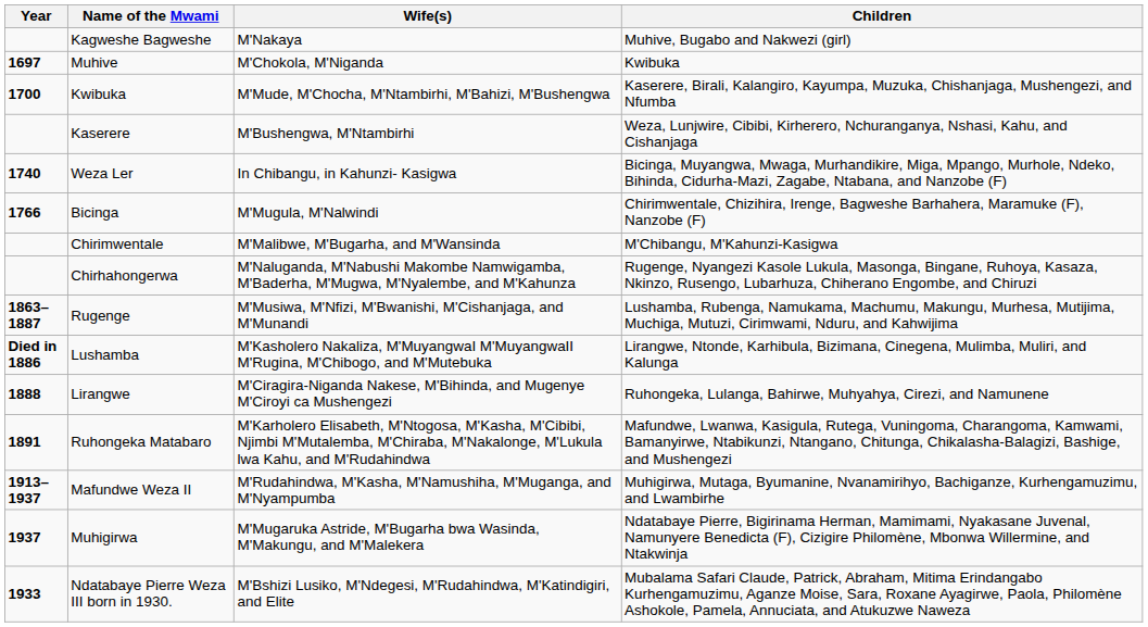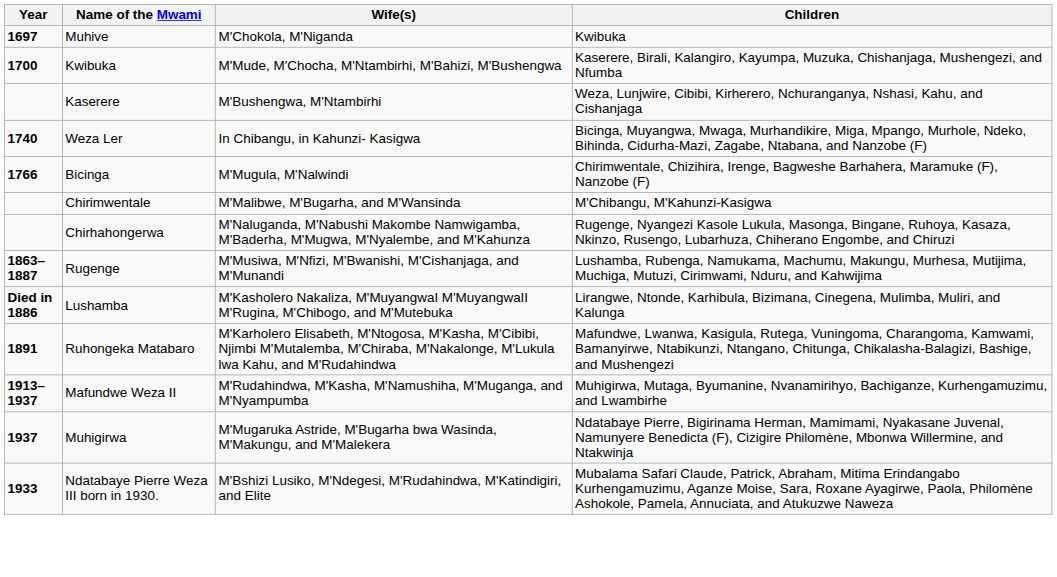- row: Kagweshe Bagweshe | M'Nakaya | Muhive, Bugabo and Nakwezi (girl)
- row: 1888 | Lirangwe | M'Ciragira-Niganda Nakese, M'Bihinda, and Mugenye M'Ciroyi ca Mushengezi | Ruhongeka, Lulanga, Bahirwe, Muhyahya, Cirezi, and Namunene
